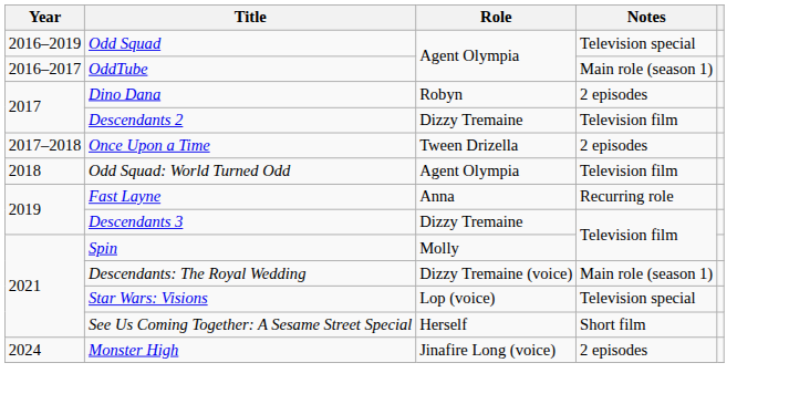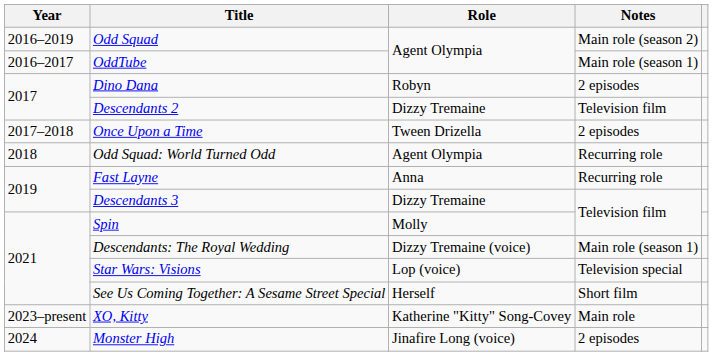Odd Squad | Notes: Television special -> Main role (season 2)
Odd Squad: World Turned Odd | Notes: Television film -> Recurring role
+ row: 2023–present | XO, Kitty | Katherine "Kitty" Song-Covey | Main role
